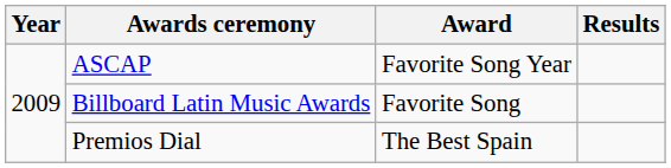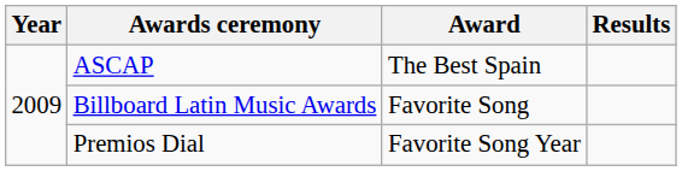ASCAP | Award: Favorite Song Year -> The Best Spain
Premios Dial | Award: The Best Spain -> Favorite Song Year
